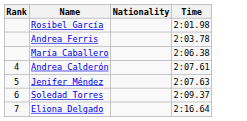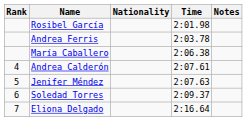+ column: Notes
